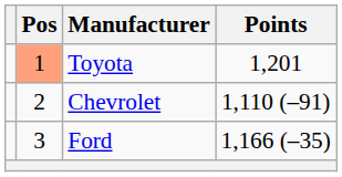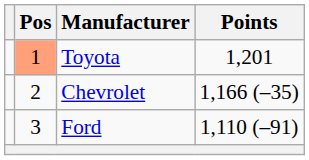Chevrolet | Points: 1,110 (–91) -> 1,166 (–35)
Ford | Points: 1,166 (–35) -> 1,110 (–91)
